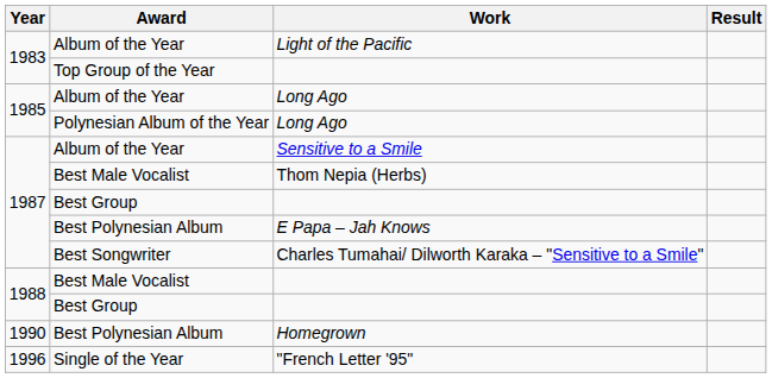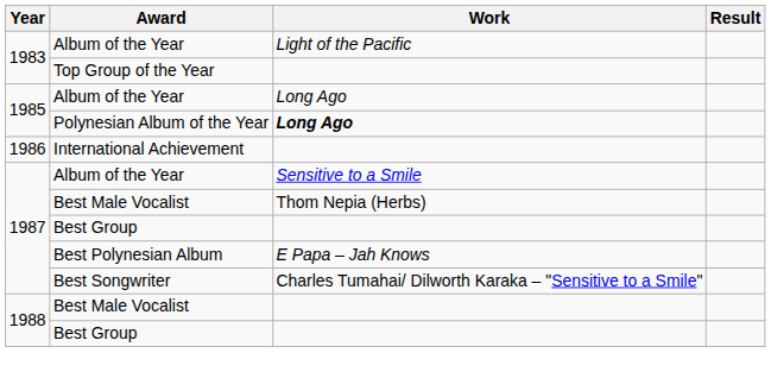Polynesian Album of the Year | Work: normal -> bold
+ row: 1986 | International Achievement
- row: 1990 | Best Polynesian Album | Homegrown
- row: 1996 | Single of the Year | "French Letter '95"
